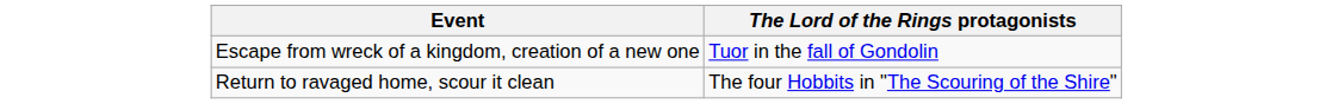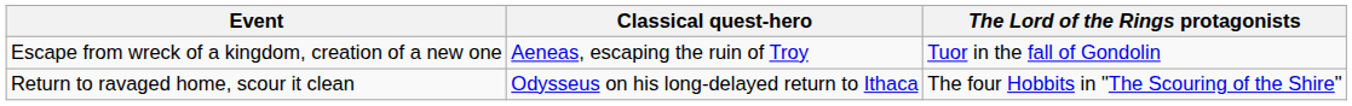+ column: Classical quest-hero | Aeneas, escaping the ruin of Troy | Odysseus on his long-delayed return to Ithaca
